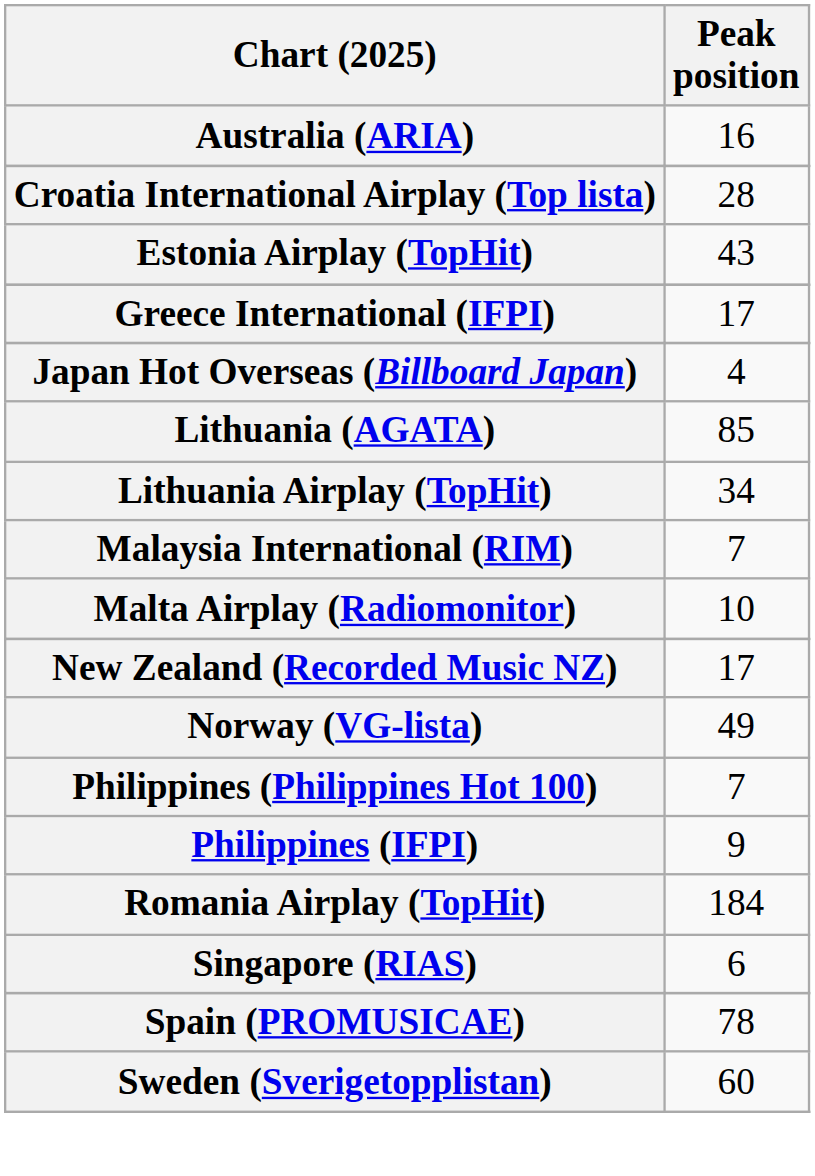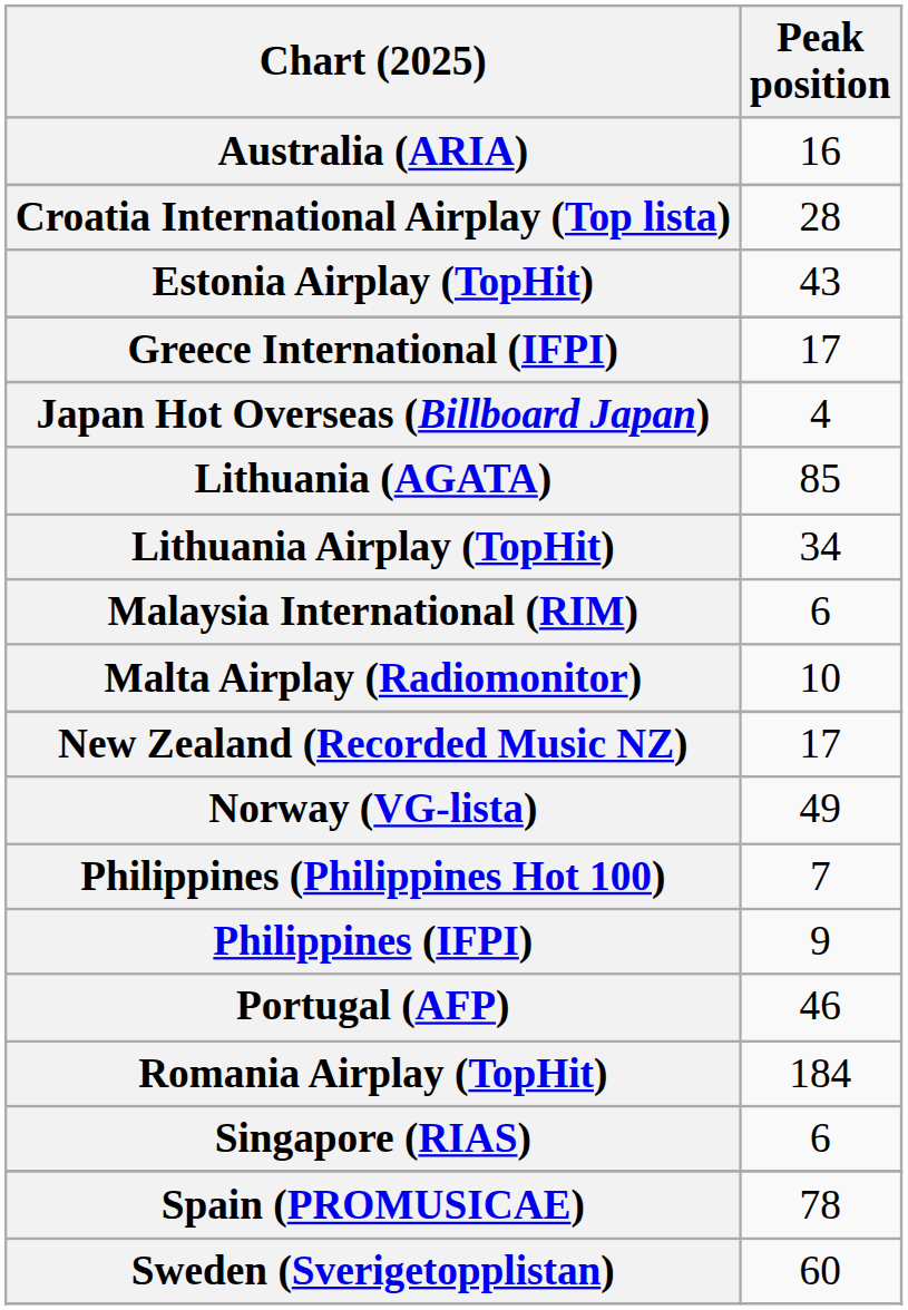Malaysia International (RIM) | Peak position: 7 -> 6
+ row: Portugal (AFP) | 46
